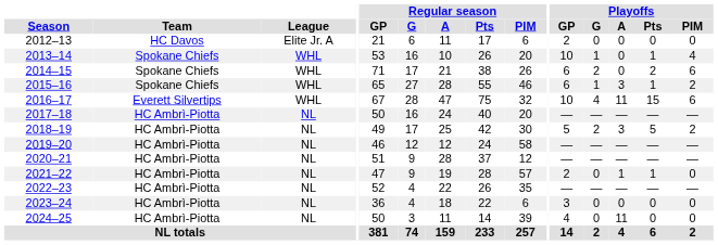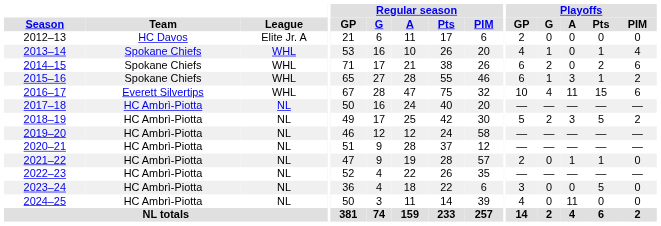2013–14 | Playoffs / GP: 10 -> 4
2023–24 | Playoffs / Pts: 0 -> 5
